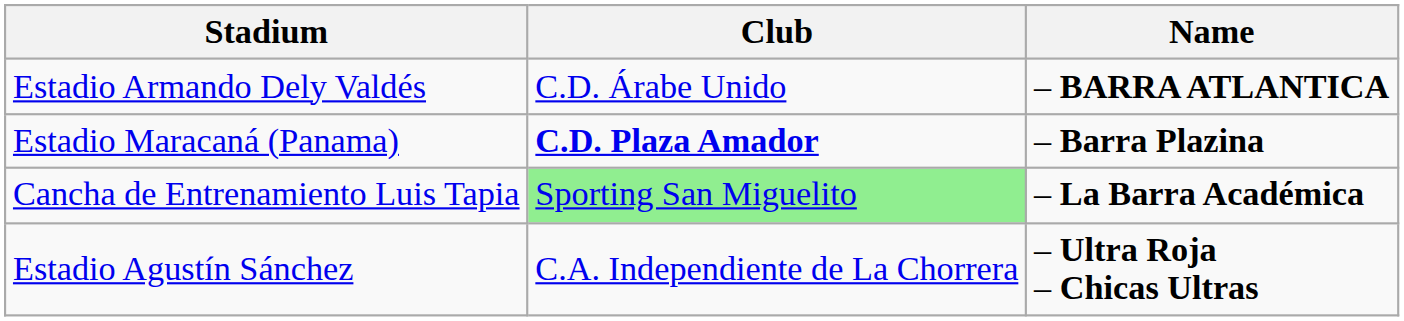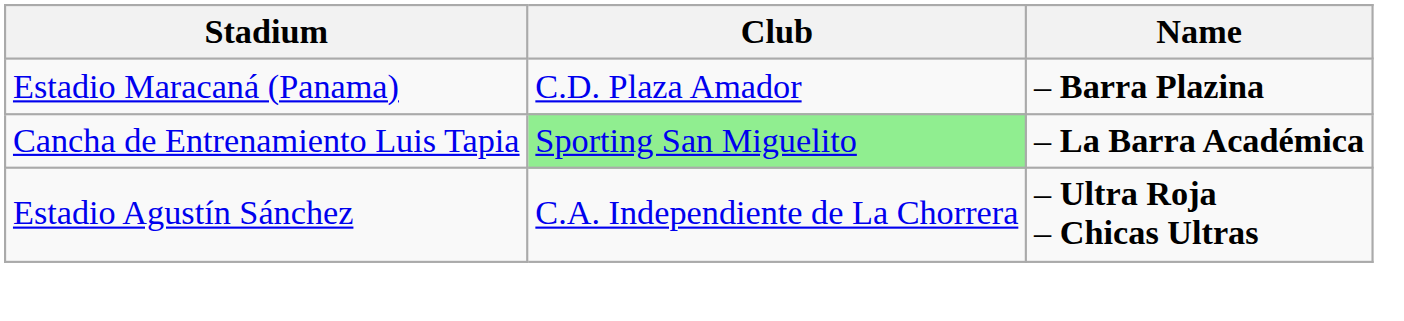- row: Estadio Armando Dely Valdés | C.D. Árabe Unido | – BARRA ATLANTICA
Estadio Maracaná (Panama) | Club: bold -> normal
